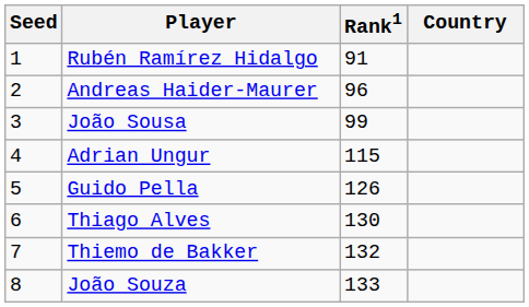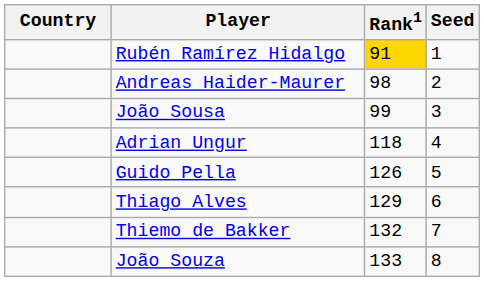columns swapped: Country <-> Seed
Rubén Ramírez Hidalgo | Rank1: no background -> gold background
Andreas Haider-Maurer | Rank1: 96 -> 98
Adrian Ungur | Rank1: 115 -> 118
Thiago Alves | Rank1: 130 -> 129
